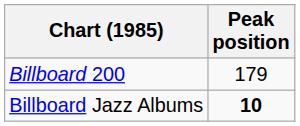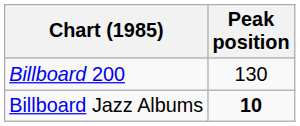Billboard 200 | Peak position: 179 -> 130
